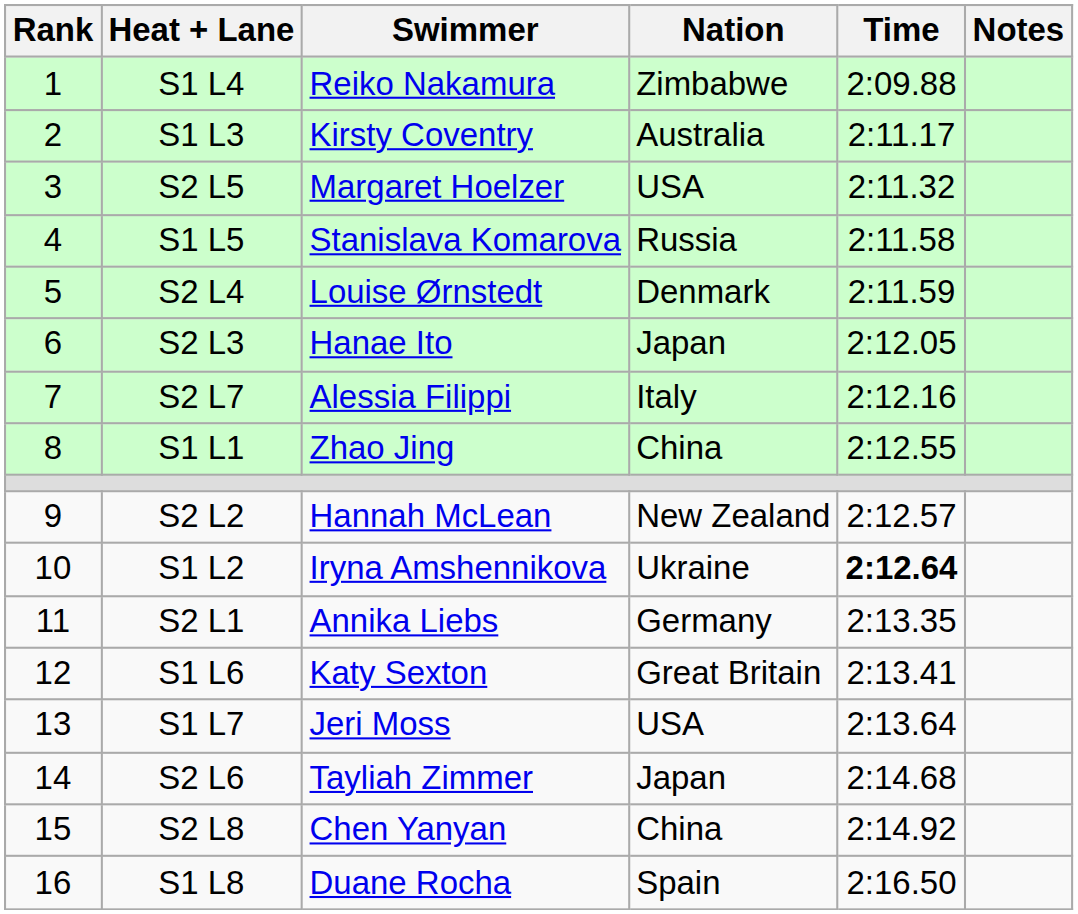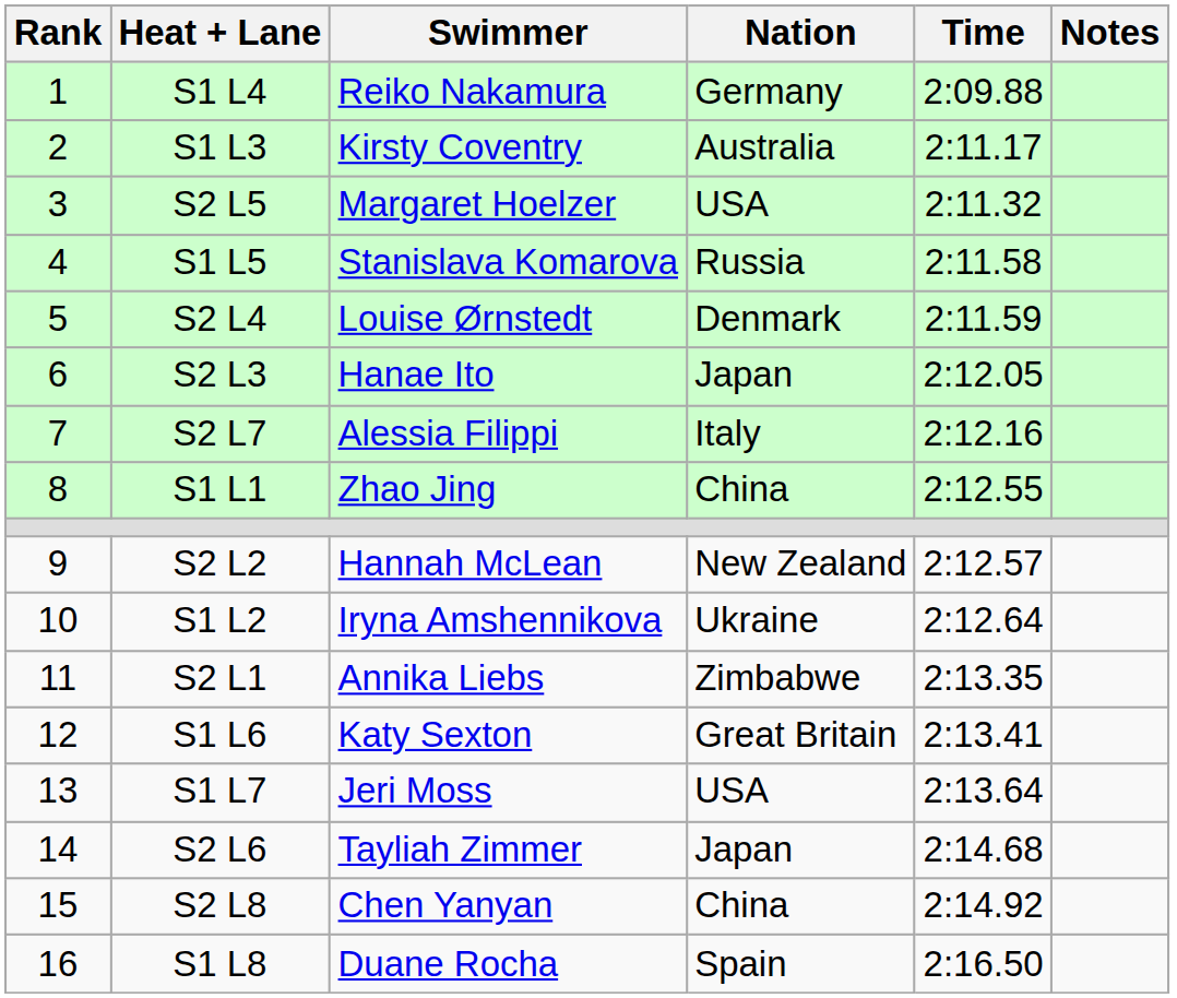S1 L4 | Nation: Zimbabwe -> Germany
S1 L2 | Time: bold -> normal
S2 L1 | Nation: Germany -> Zimbabwe
